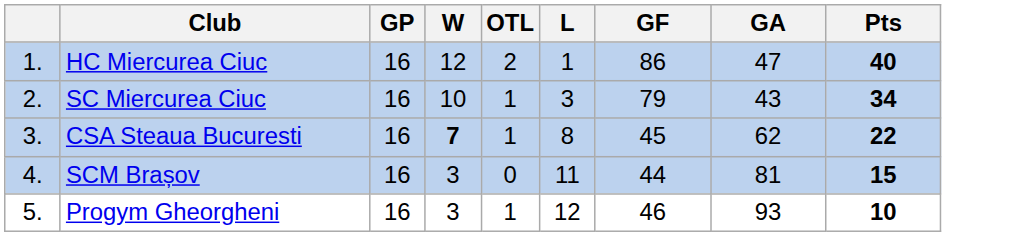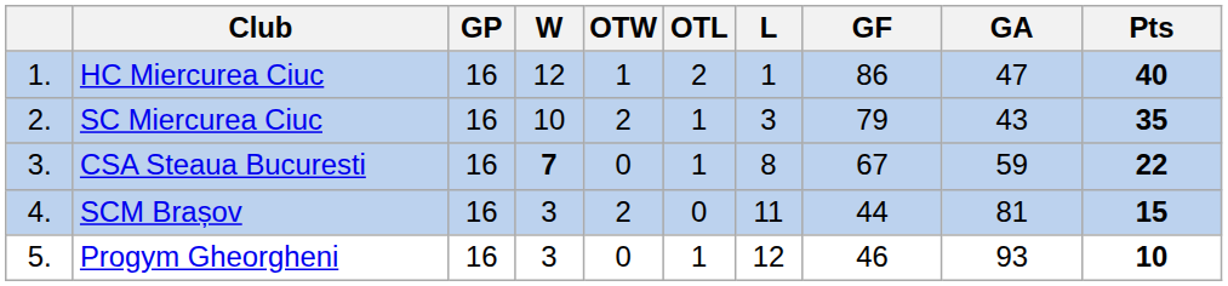+ column: OTW | 1 | 2 | 0 | 2 | 0
SC Miercurea Ciuc | Pts: 34 -> 35
CSA Steaua Bucuresti | GF: 45 -> 67
CSA Steaua Bucuresti | GA: 62 -> 59
